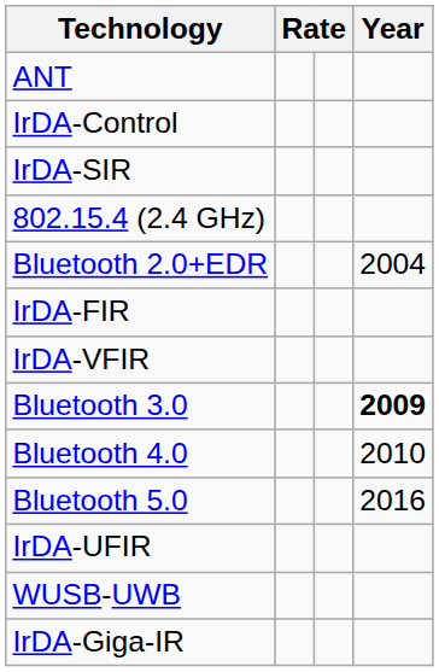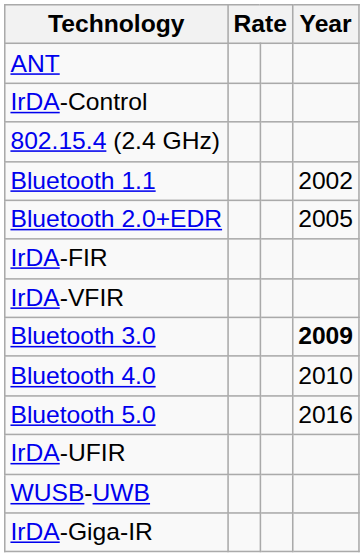- row: IrDA-SIR
+ row: Bluetooth 1.1 | 2002
Bluetooth 2.0+EDR | Year: 2004 -> 2005
